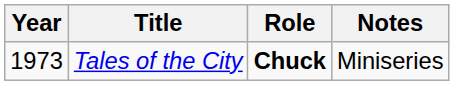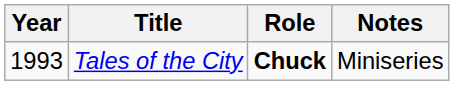Tales of the City | Year: 1973 -> 1993
